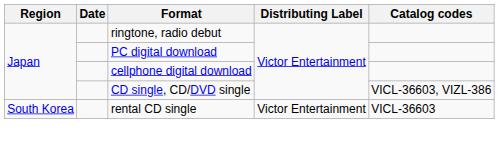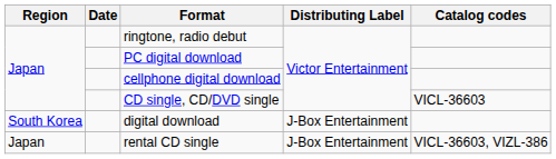CD single, CD/DVD single | Catalog codes: VICL-36603, VIZL-386 -> VICL-36603
+ row: South Korea | digital download | J-Box Entertainment
rental CD single | Region: South Korea -> Japan
rental CD single | Distributing Label: Victor Entertainment -> J-Box Entertainment
rental CD single | Catalog codes: VICL-36603 -> VICL-36603, VIZL-386
